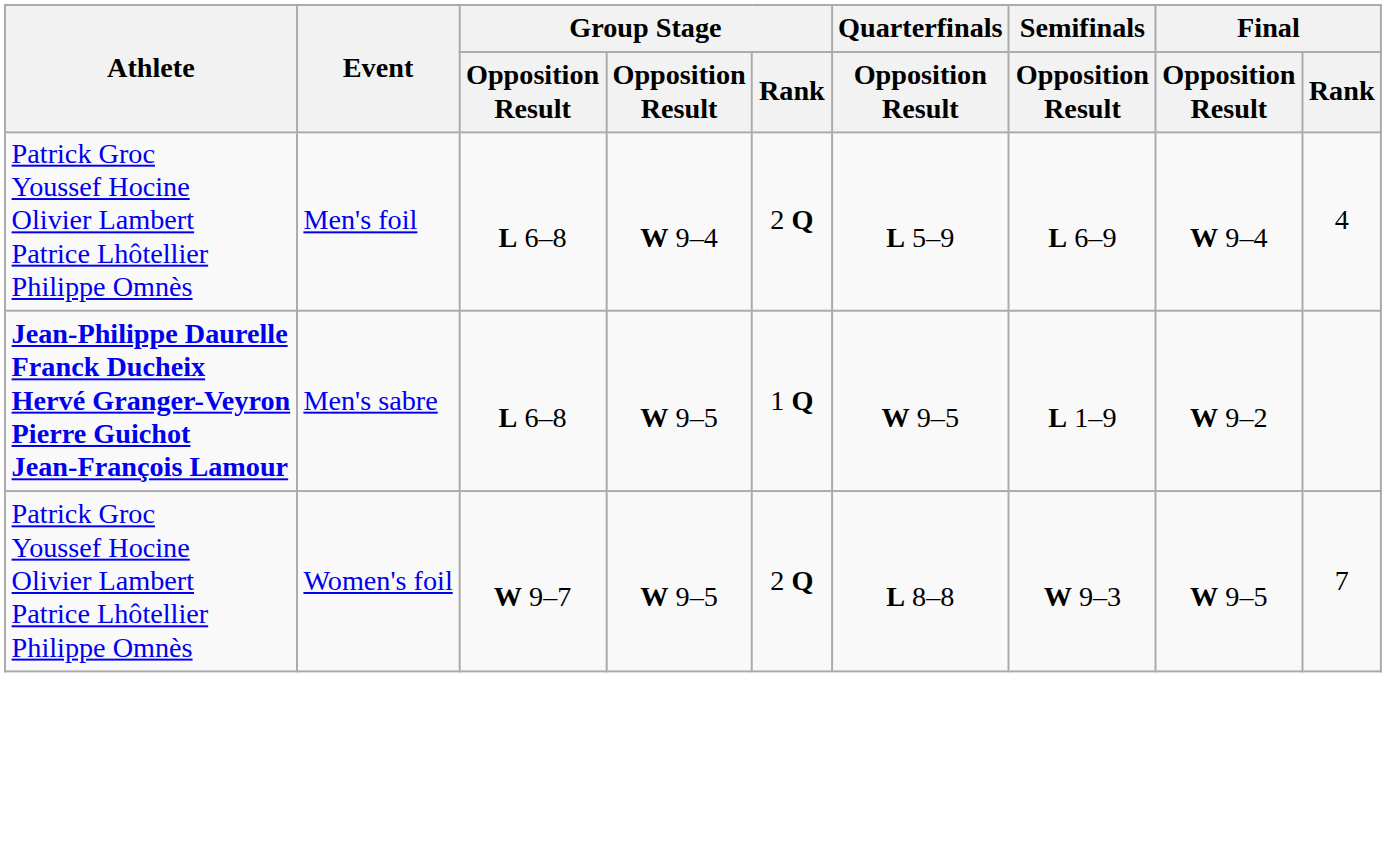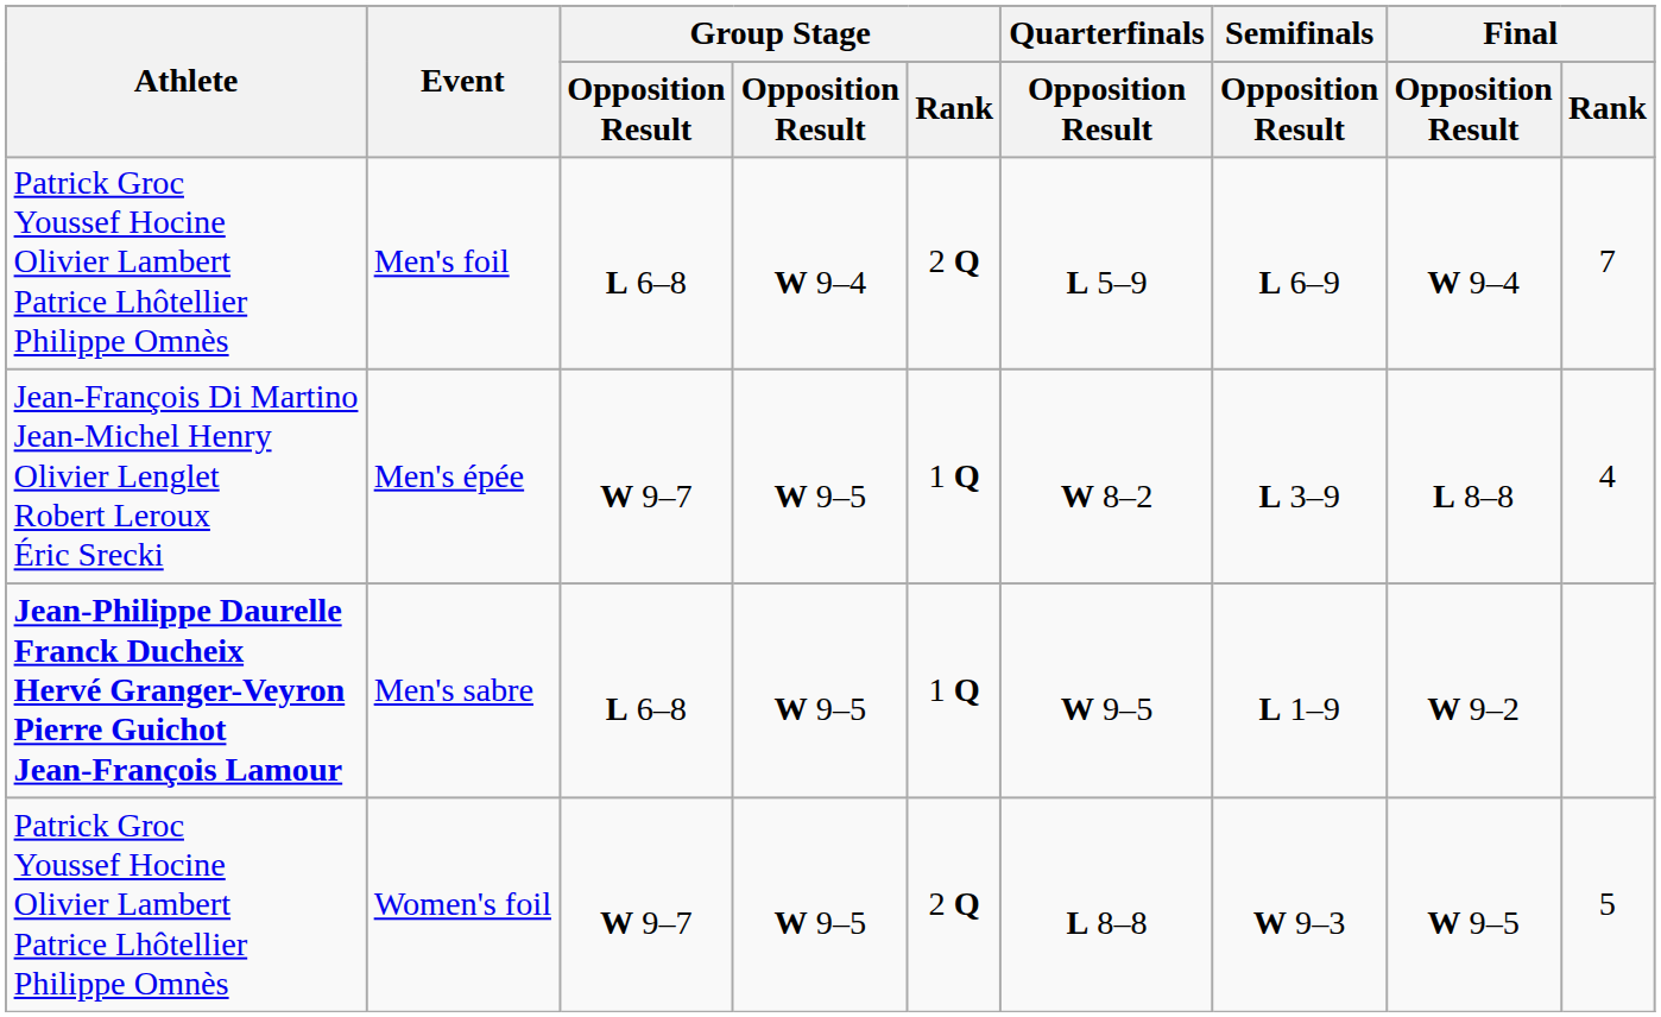Men's foil | Final / Rank: 4 -> 7
+ row: Jean-François Di Martino Jean-Michel Henry Olivier Lenglet Robert Leroux Éric Srecki | Men's épée | W 9–7 | W 9–5 | 1 Q | W 8–2 | L 3–9 | L 8–8 | 4
Women's foil | Final / Rank: 7 -> 5
